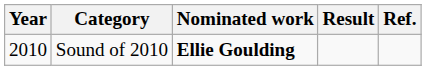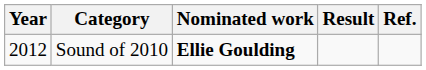Sound of 2010 | Year: 2010 -> 2012
